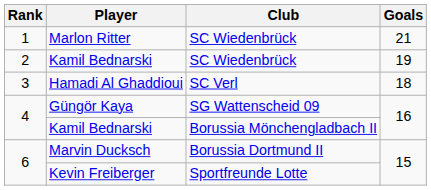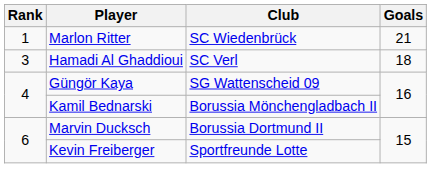- row: 2 | Kamil Bednarski | SC Wiedenbrück | 19
